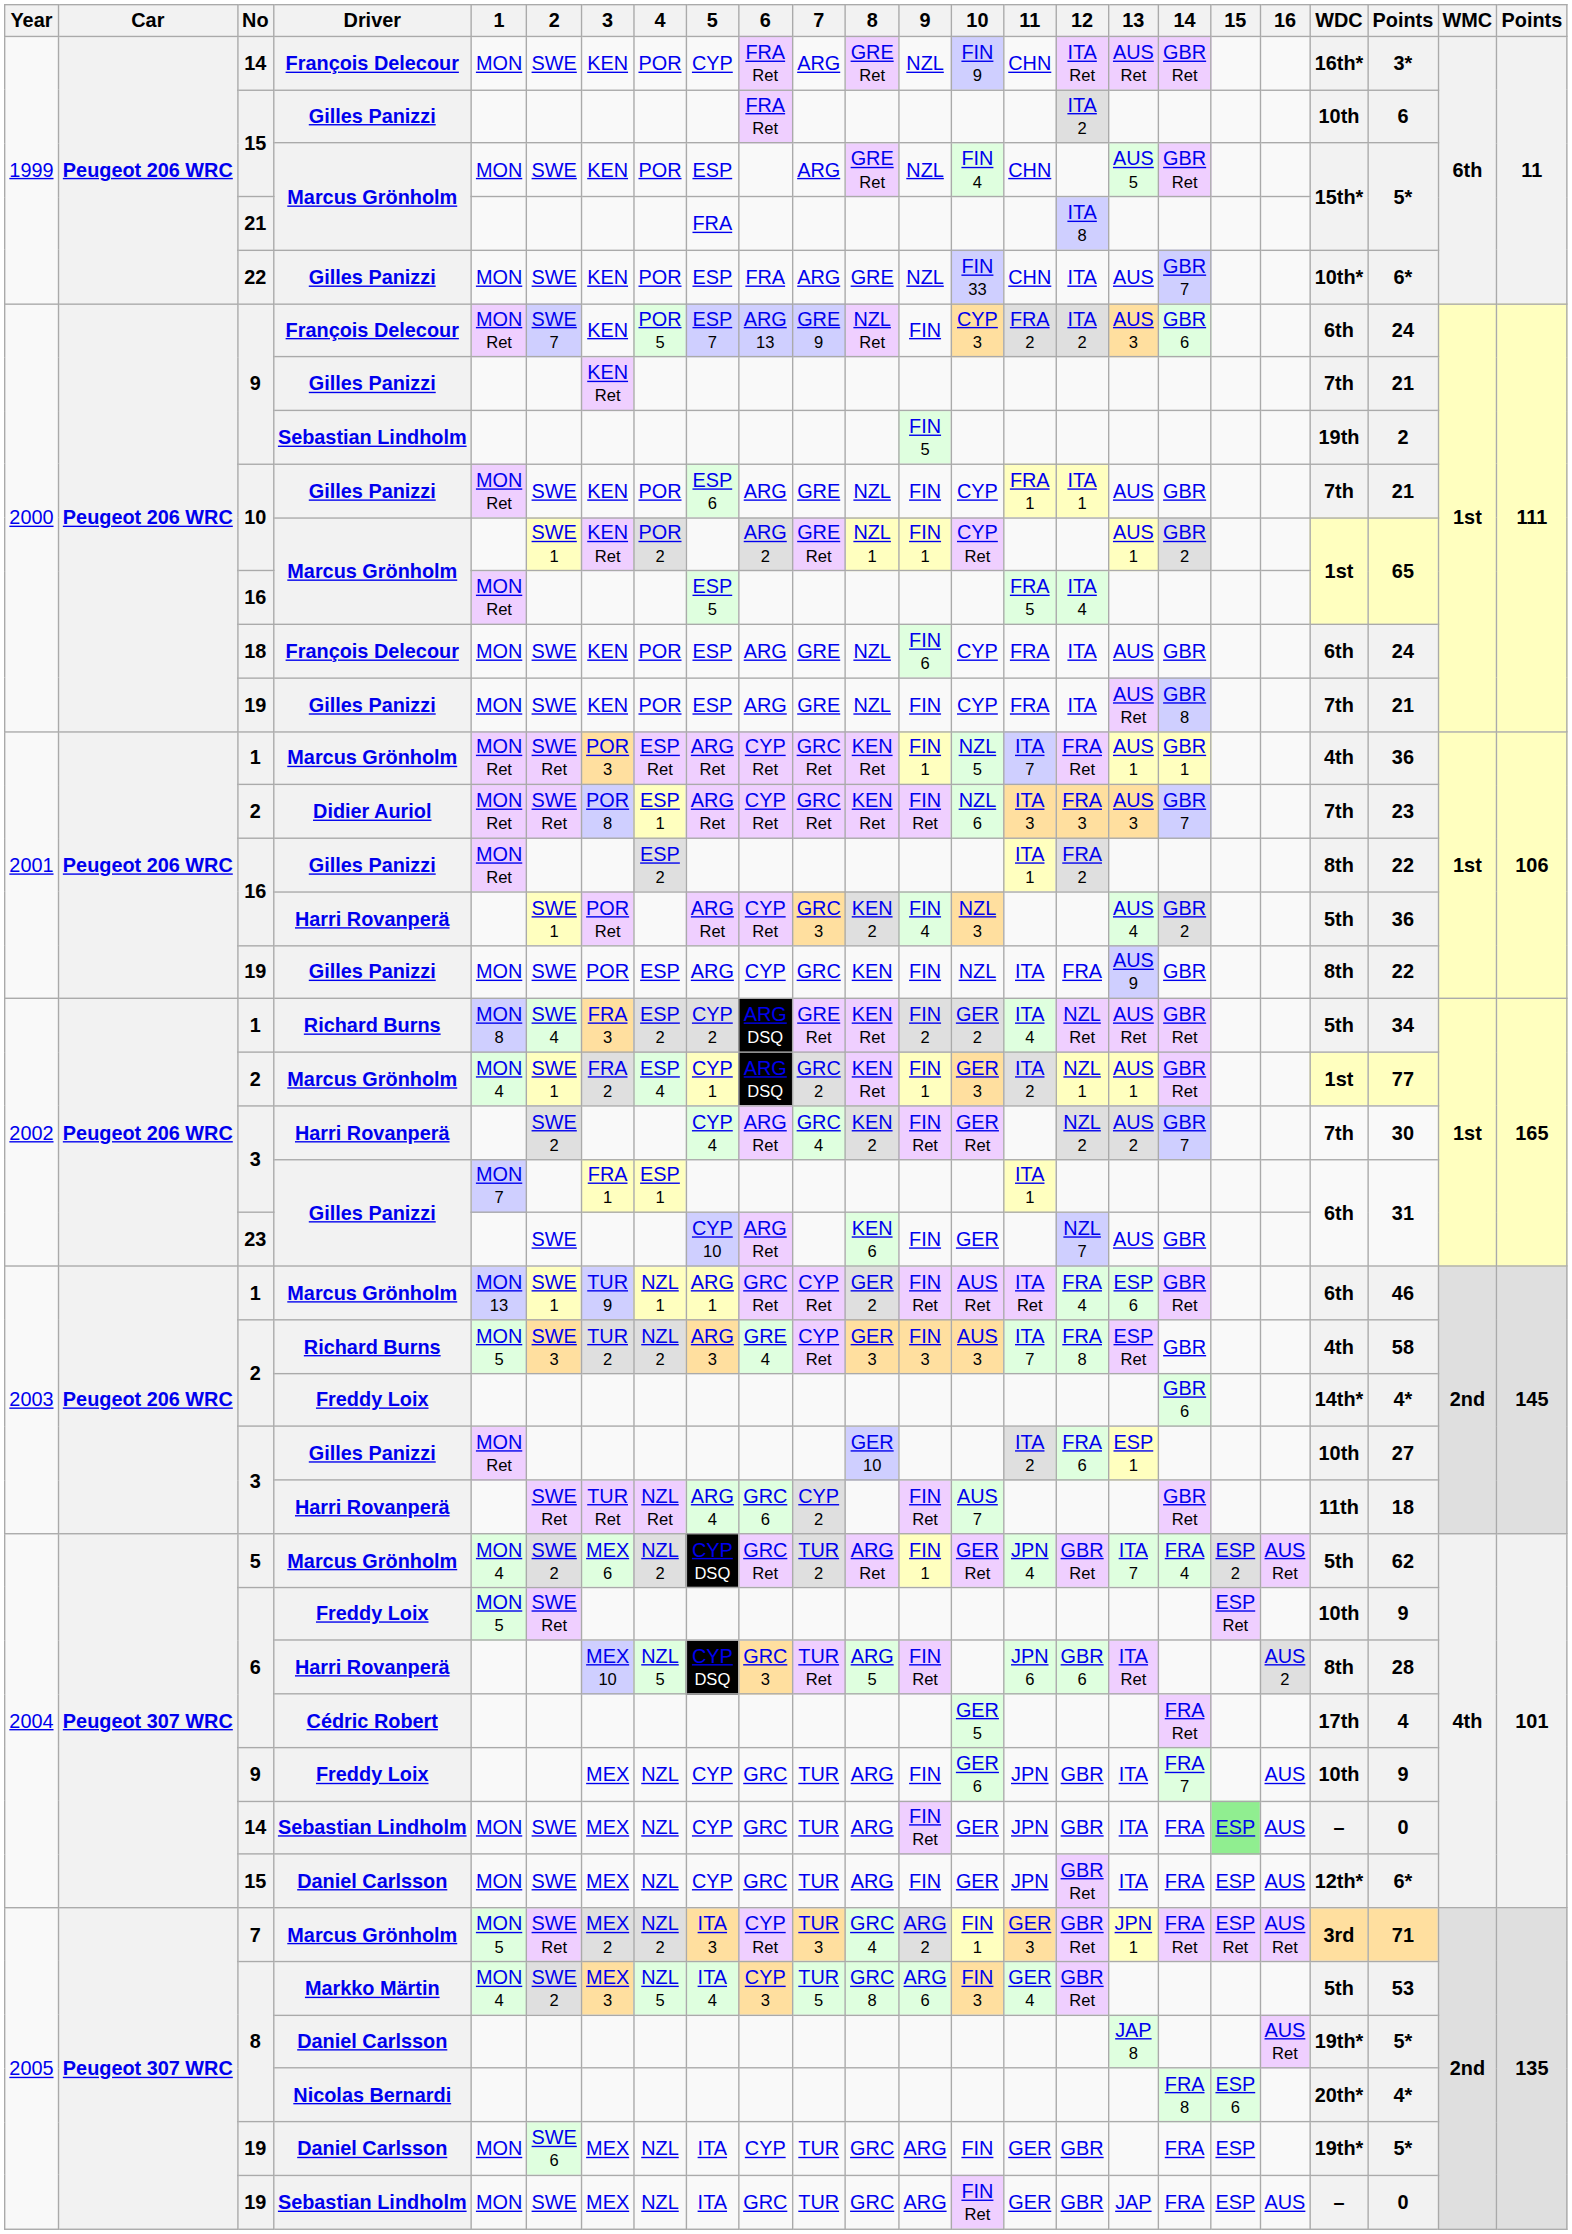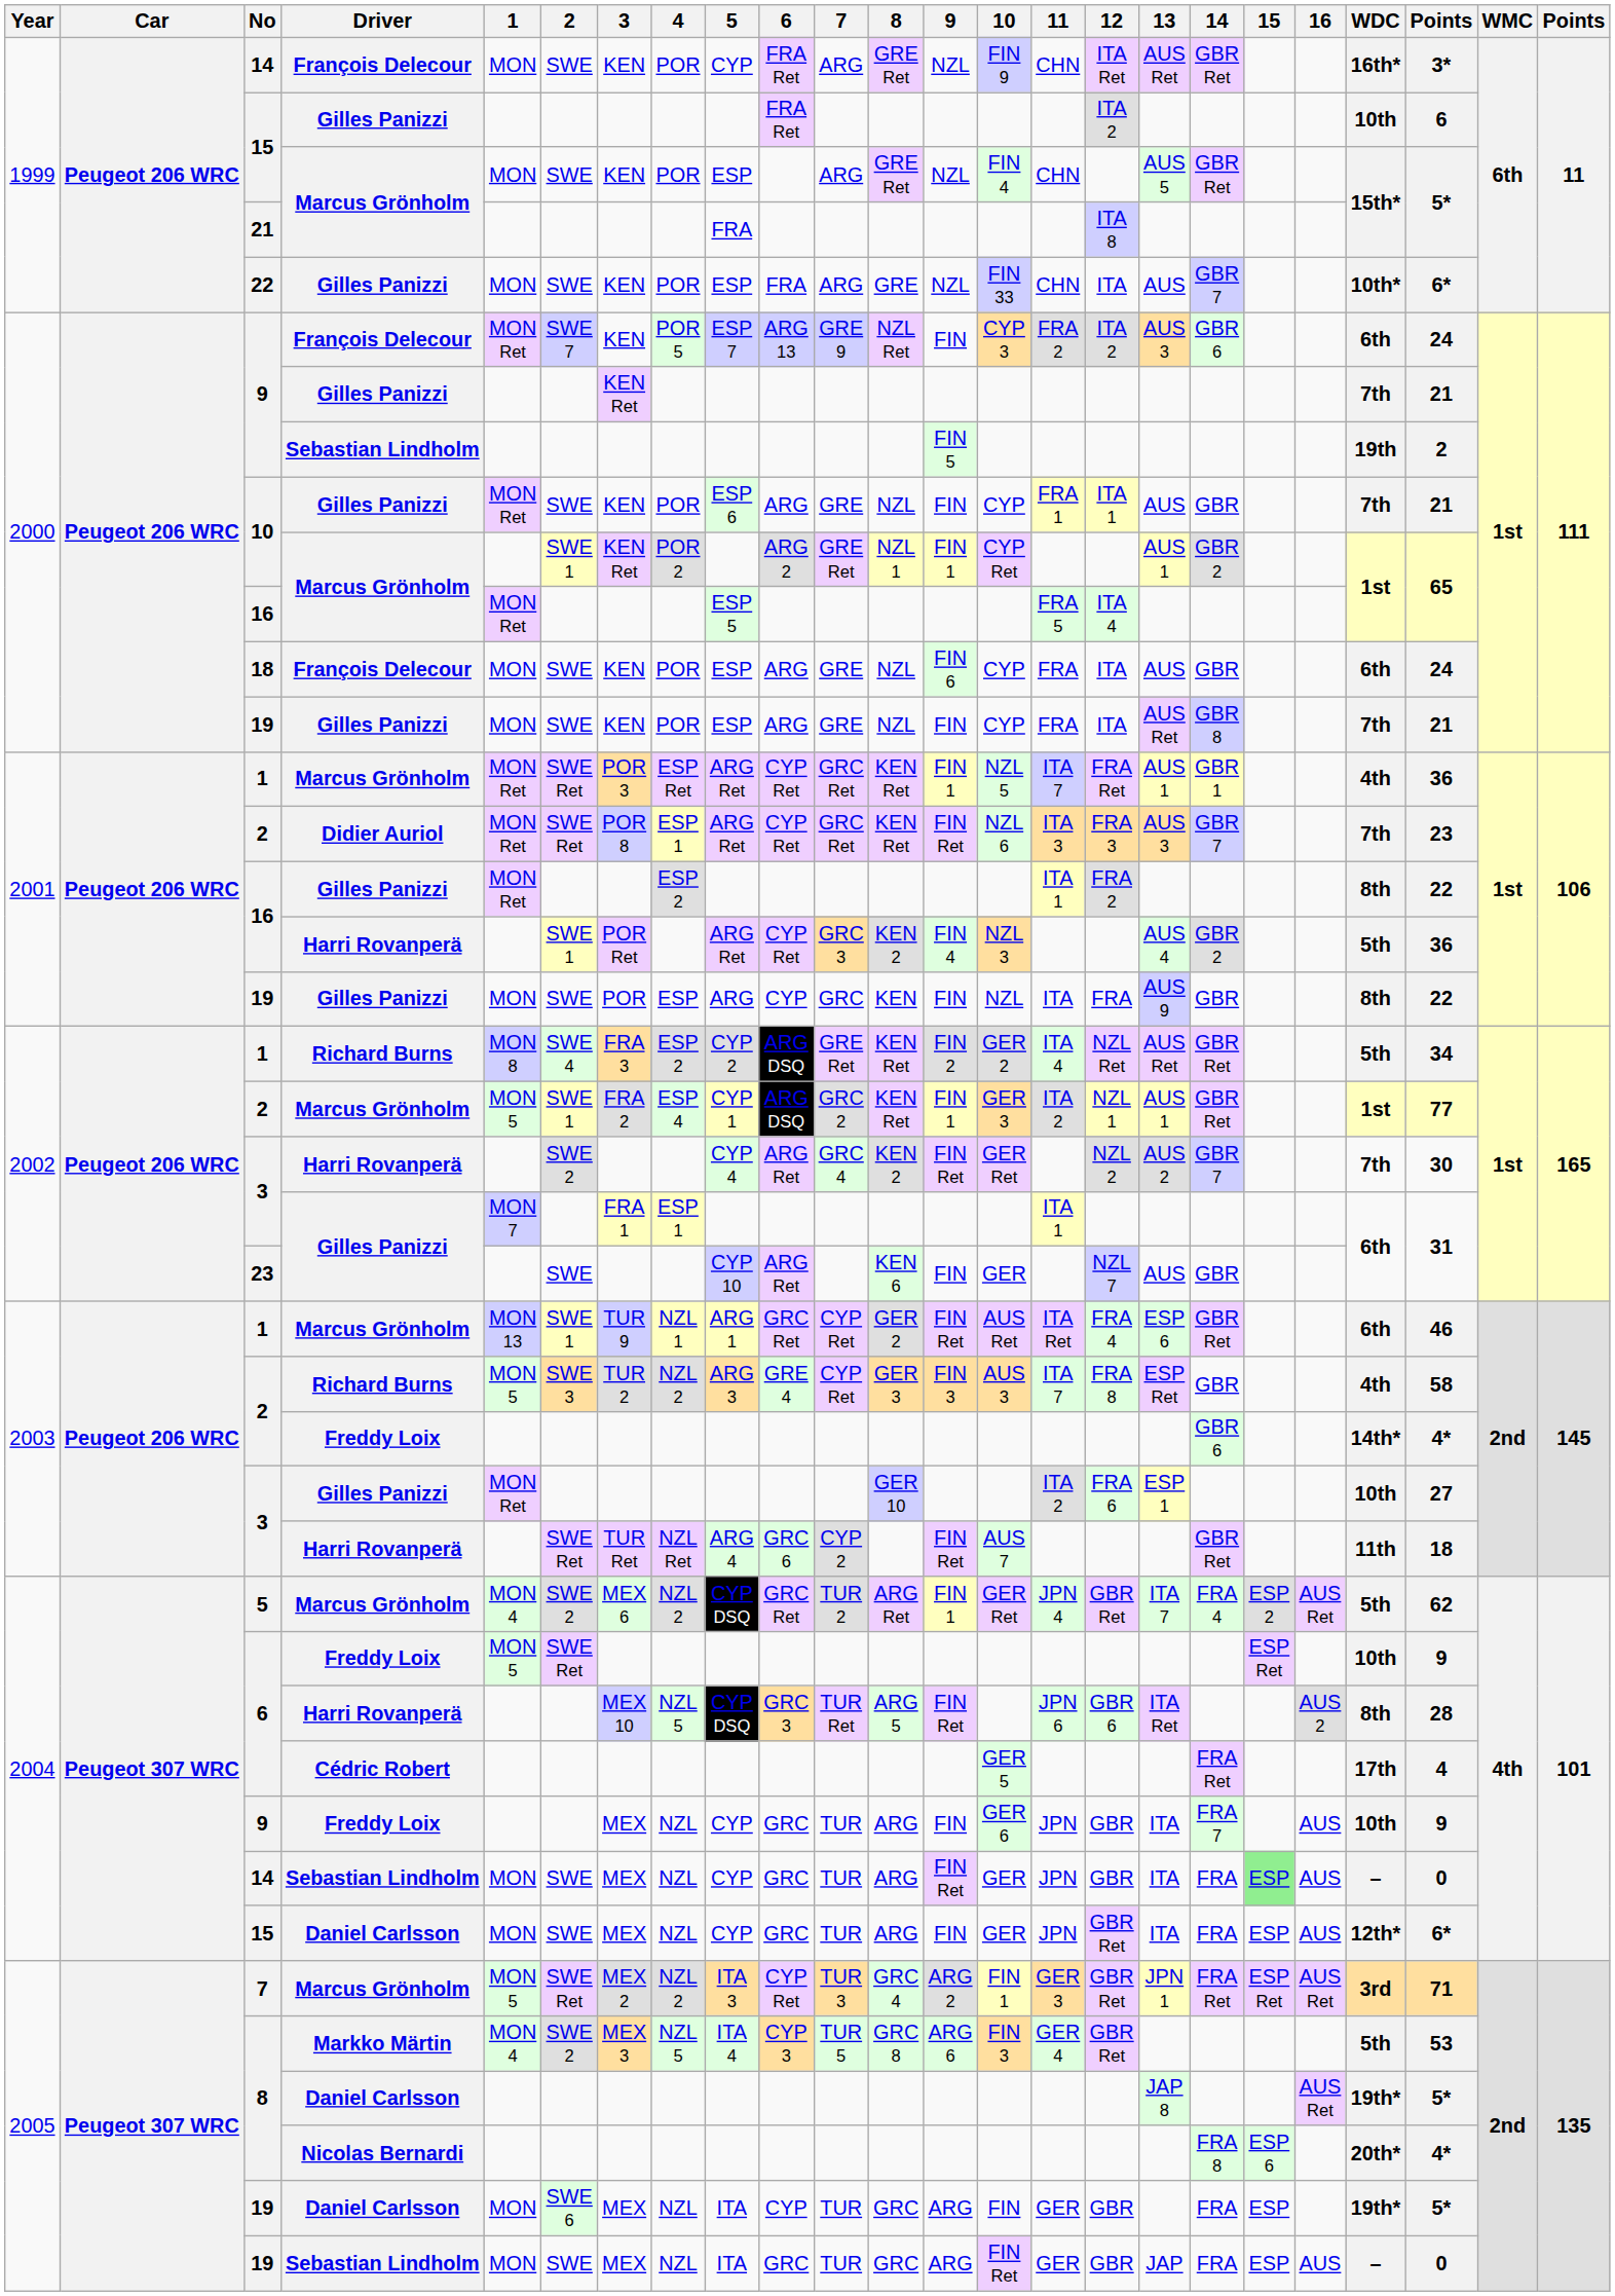2 / Marcus Grönholm | 1: MON 4 -> MON 5
